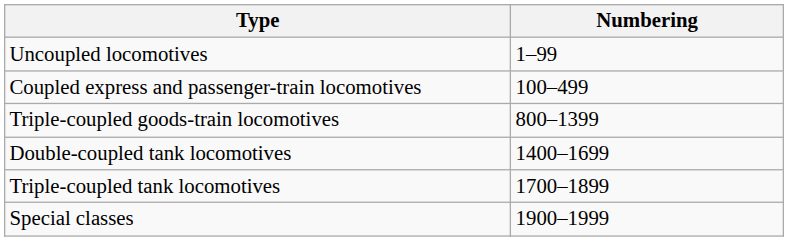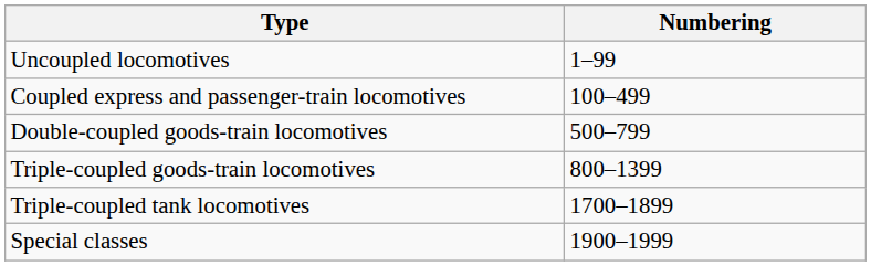+ row: Double-coupled goods-train locomotives | 500–799
- row: Double-coupled tank locomotives | 1400–1699
